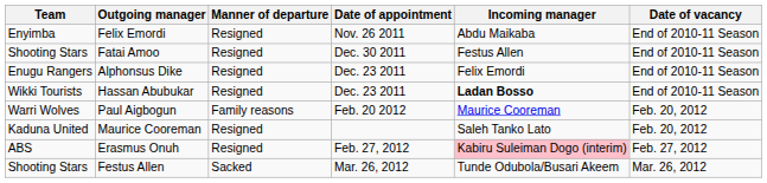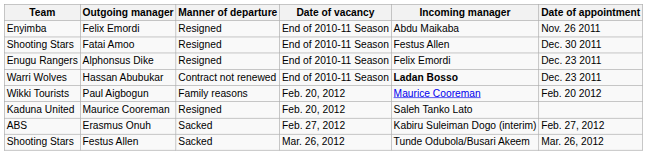columns swapped: Date of vacancy <-> Date of appointment
Hassan Abubukar | Team: Wikki Tourists -> Warri Wolves
Hassan Abubukar | Manner of departure: Resigned -> Contract not renewed
Paul Aigbogun | Team: Warri Wolves -> Wikki Tourists
Erasmus Onuh | Manner of departure: Resigned -> Sacked
Erasmus Onuh | Incoming manager: pink background -> no background
